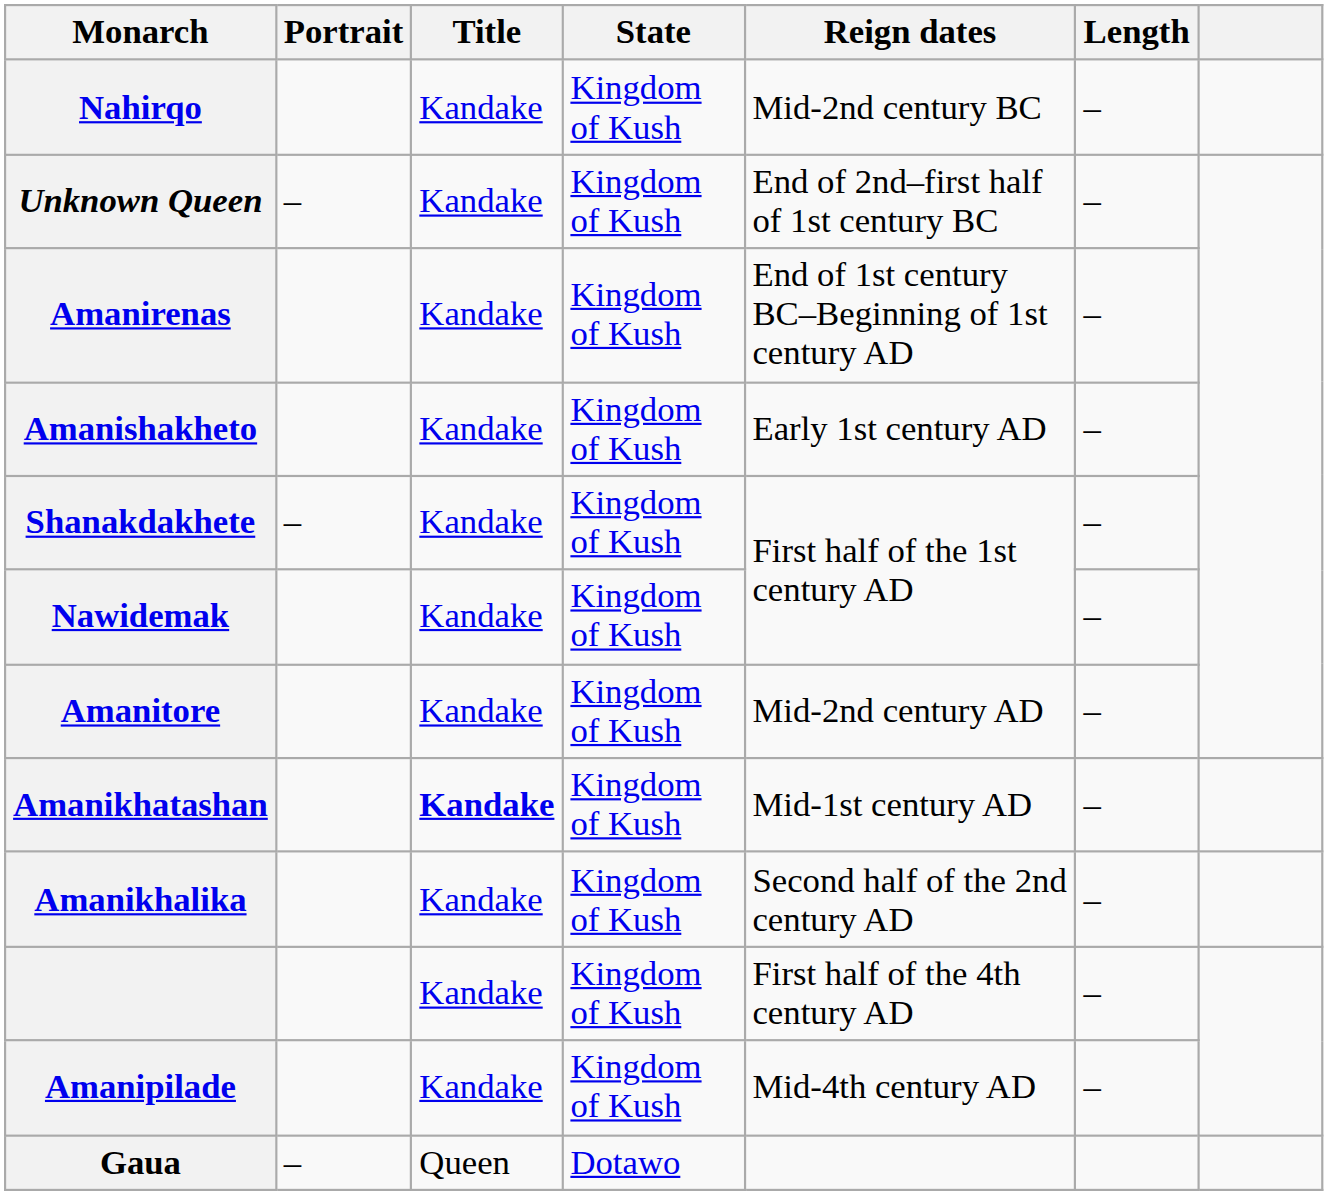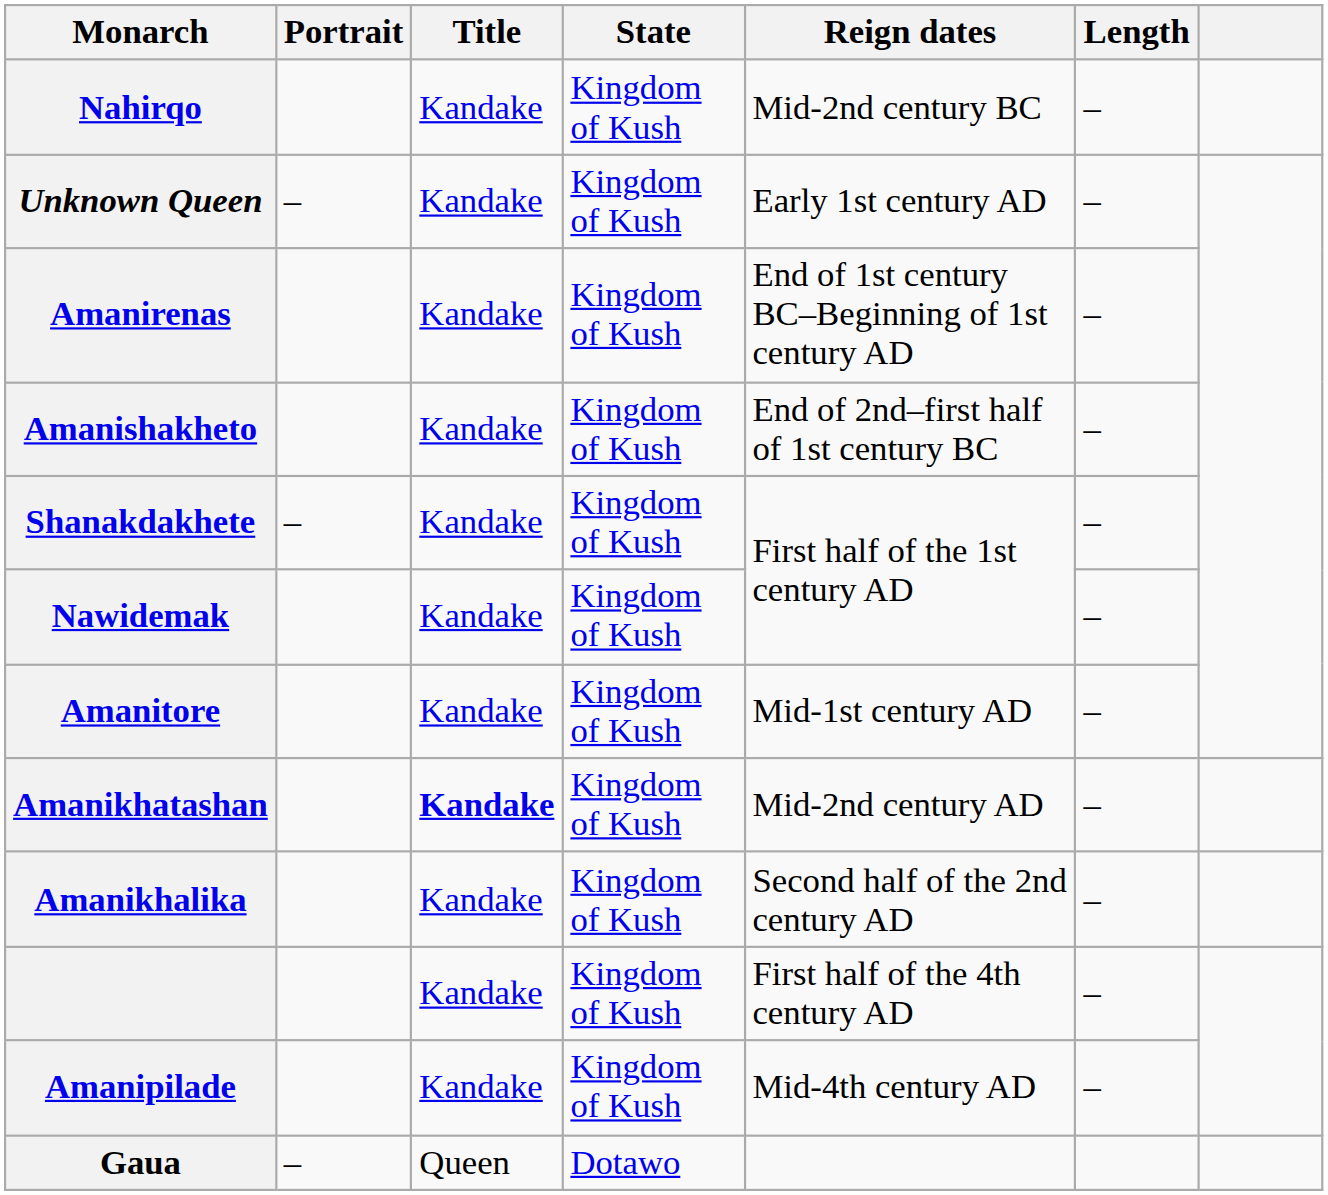Unknown Queen | Reign dates: End of 2nd–first half of 1st century BC -> Early 1st century AD
Amanishakheto | Reign dates: Early 1st century AD -> End of 2nd–first half of 1st century BC
Amanitore | Reign dates: Mid-2nd century AD -> Mid-1st century AD
Amanikhatashan | Reign dates: Mid-1st century AD -> Mid-2nd century AD
